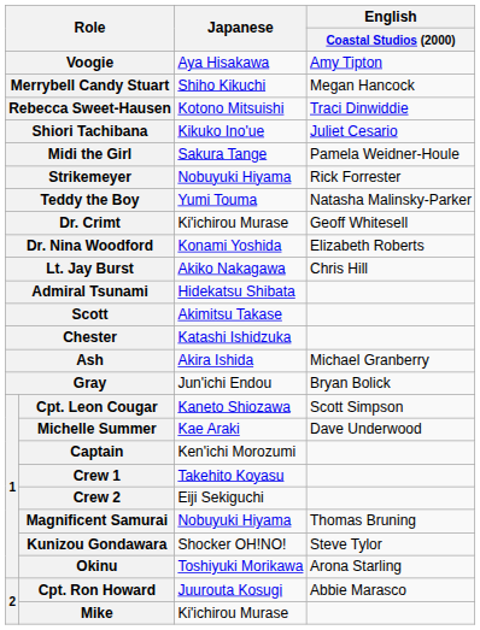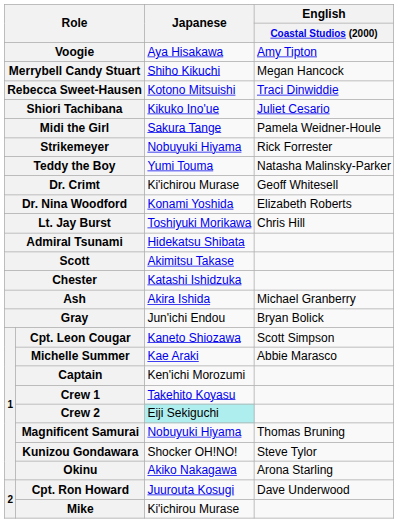Lt. Jay Burst | Japanese: Akiko Nakagawa -> Toshiyuki Morikawa
Michelle Summer | English / Coastal Studios (2000): Dave Underwood -> Abbie Marasco
Crew 2 | Japanese: no background -> paleturquoise background
Okinu | Japanese: Toshiyuki Morikawa -> Akiko Nakagawa
Cpt. Ron Howard | English / Coastal Studios (2000): Abbie Marasco -> Dave Underwood
